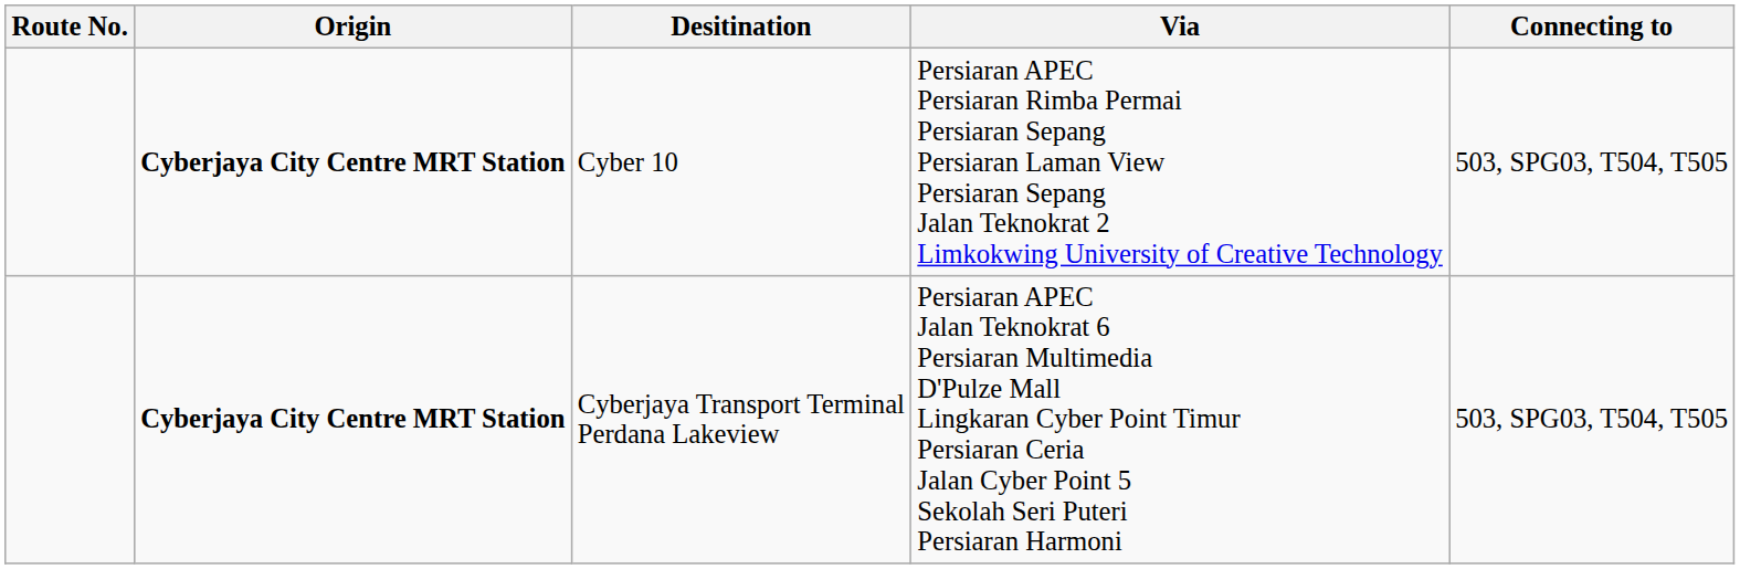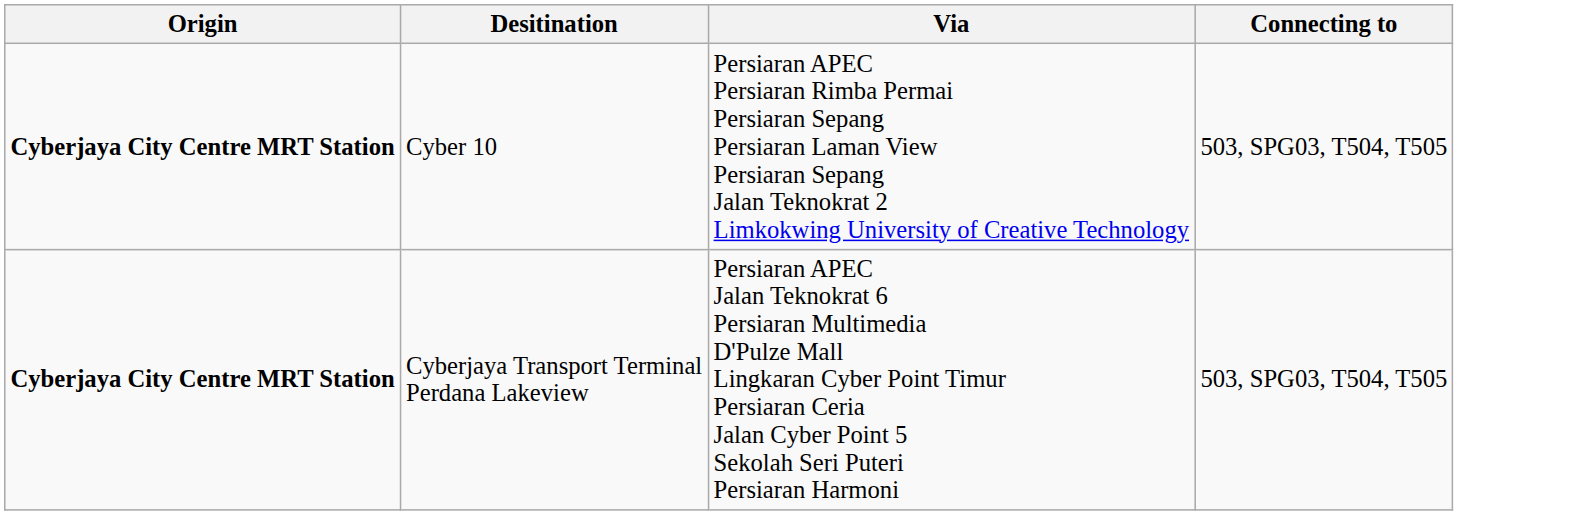- column: Route No.
